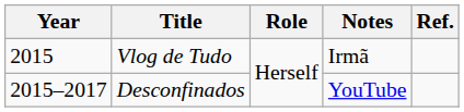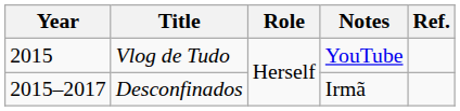Vlog de Tudo | Notes: Irmã -> YouTube
Desconfinados | Notes: YouTube -> Irmã
